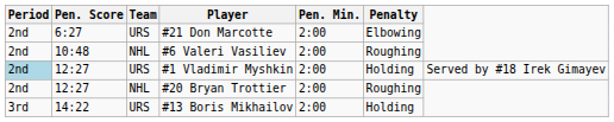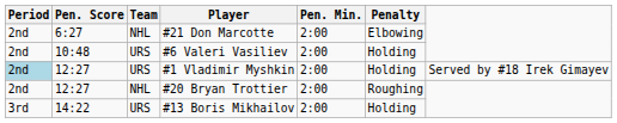#21 Don Marcotte | Team: URS -> NHL
#6 Valeri Vasiliev | Team: NHL -> URS
#6 Valeri Vasiliev | Penalty: Roughing -> Holding
